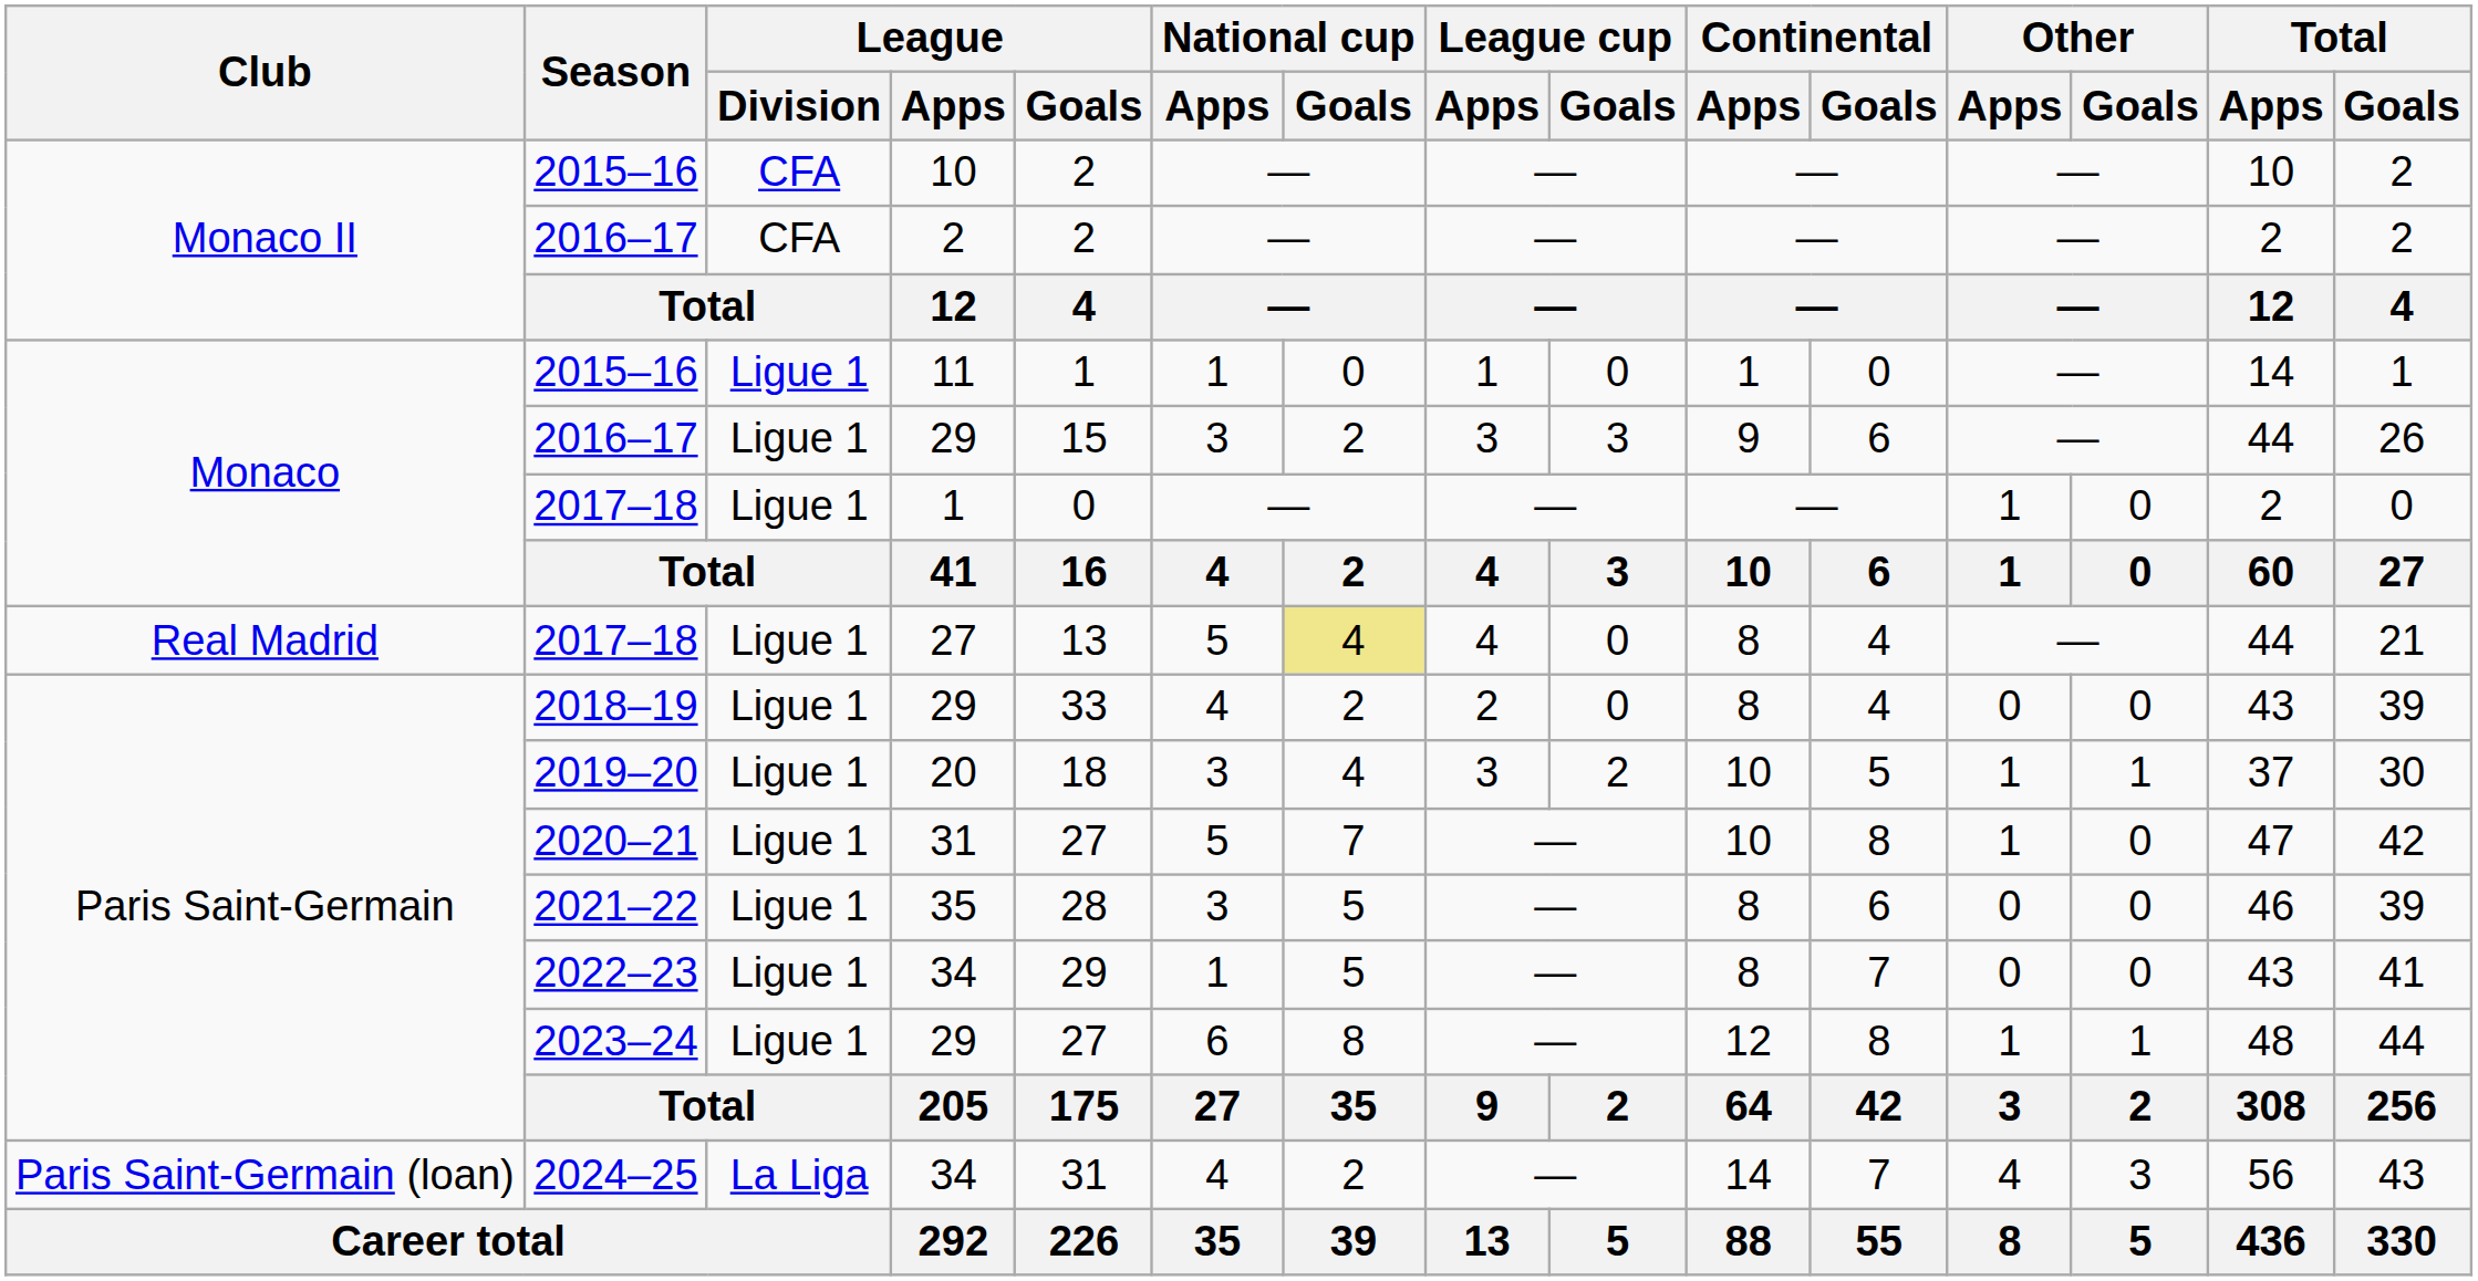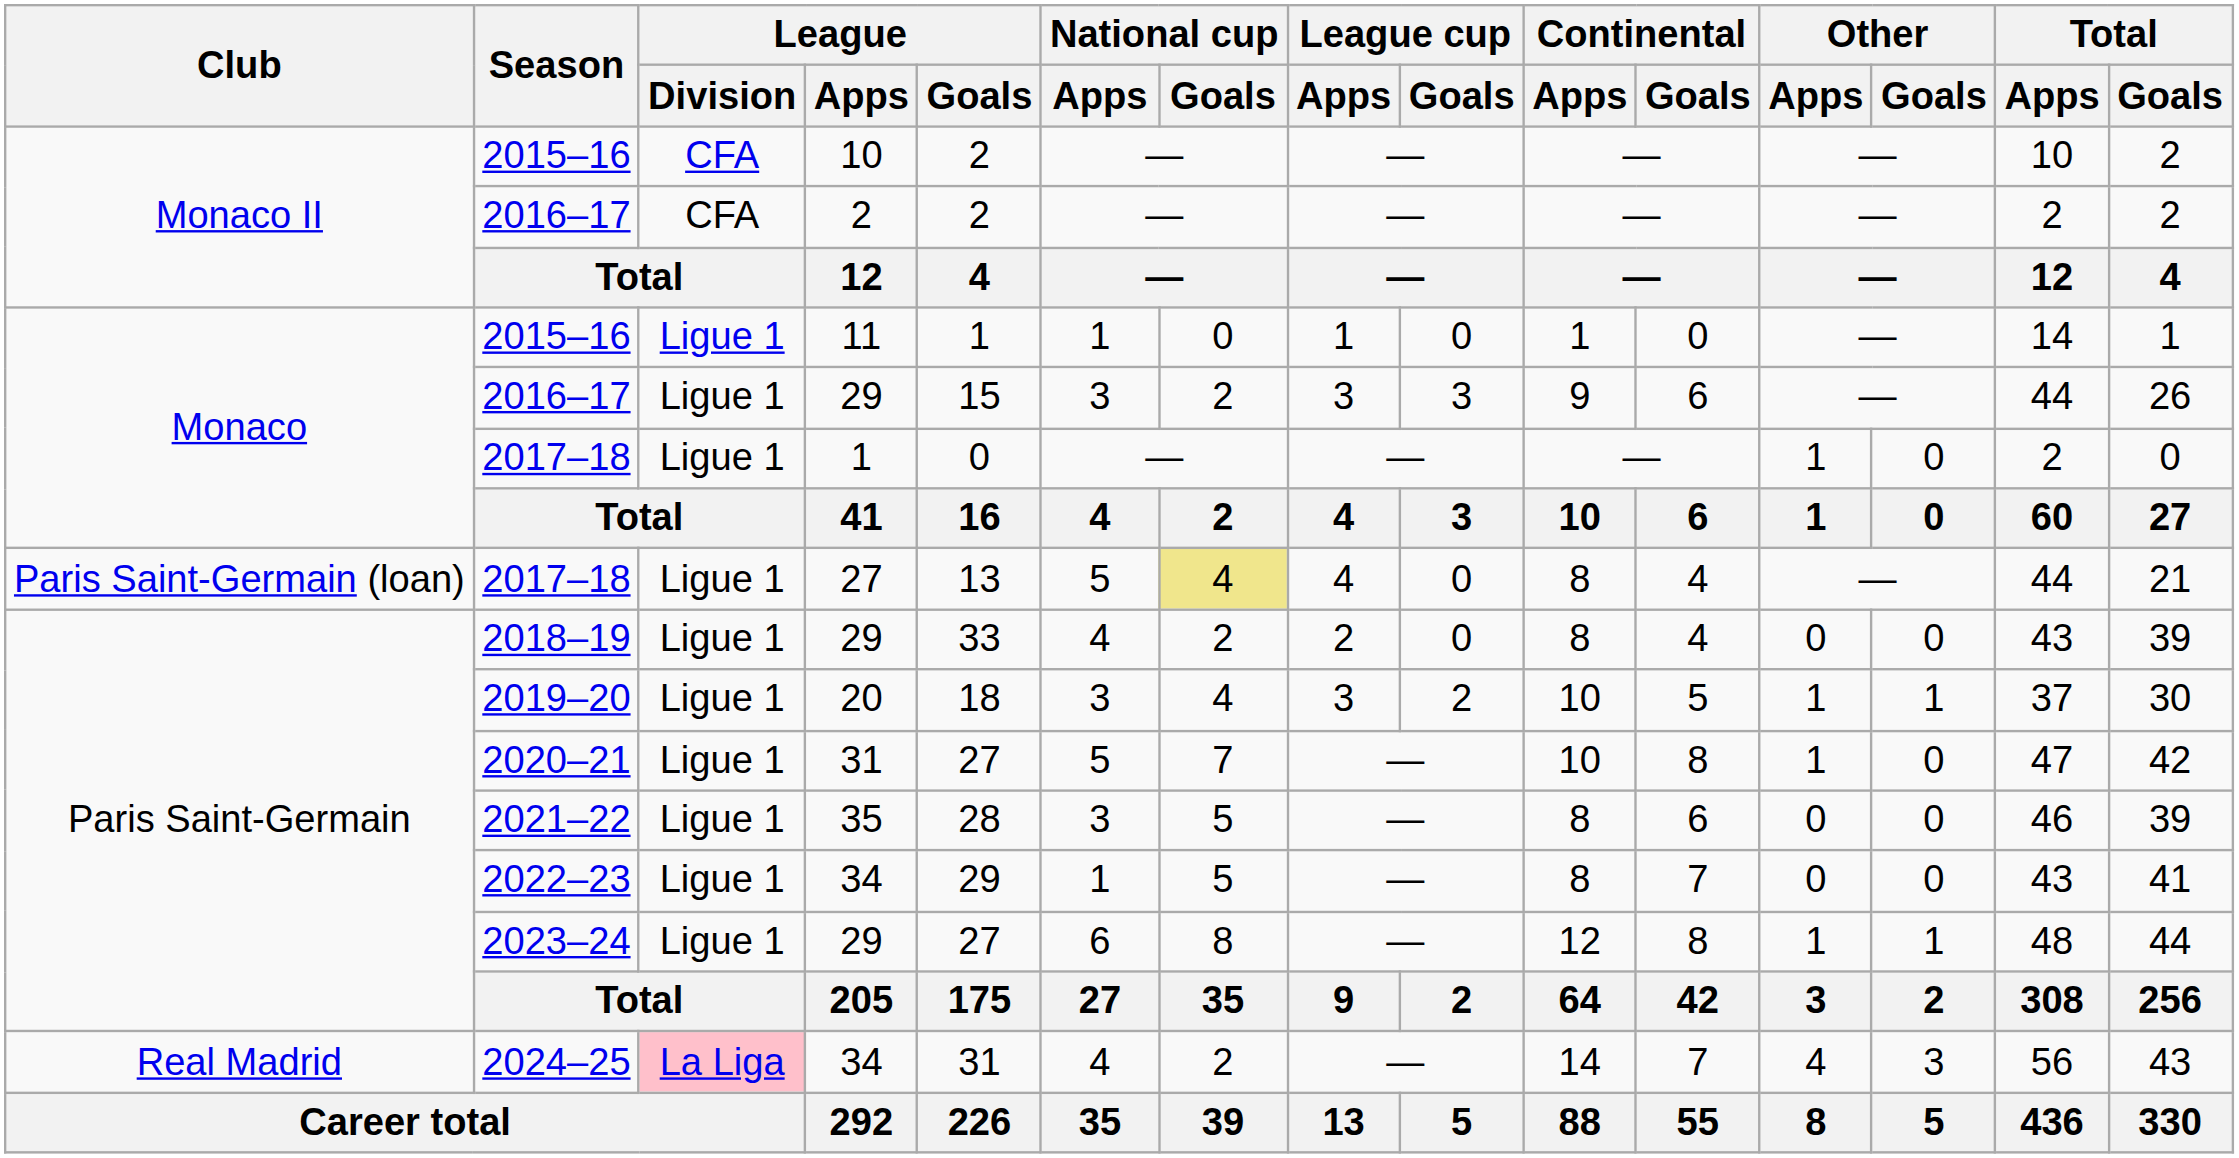2017–18 / 27 | Club: Real Madrid -> Paris Saint-Germain (loan)
2024–25 | Club: Paris Saint-Germain (loan) -> Real Madrid
2024–25 | League / Division: no background -> pink background
